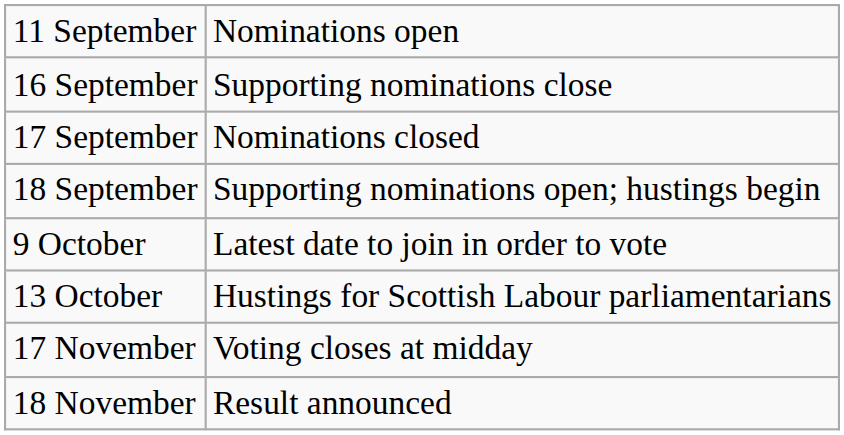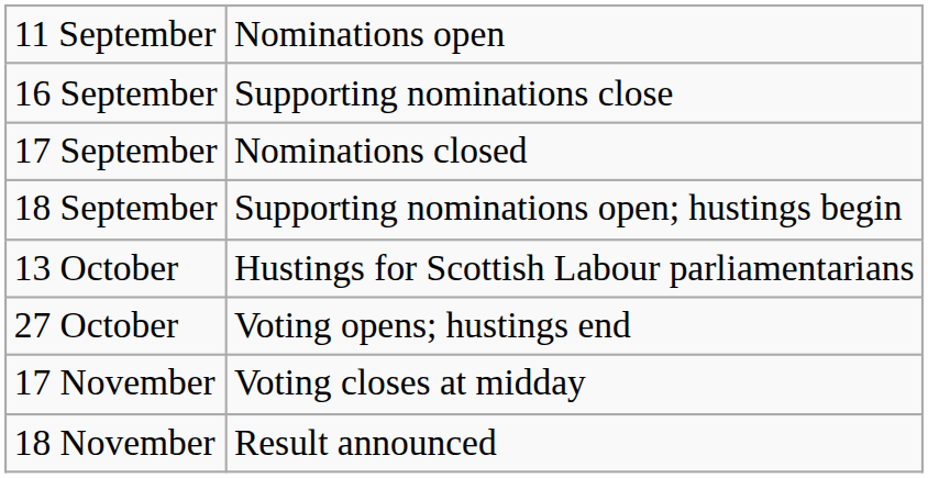- row: 9 October | Latest date to join in order to vote
+ row: 27 October | Voting opens; hustings end
